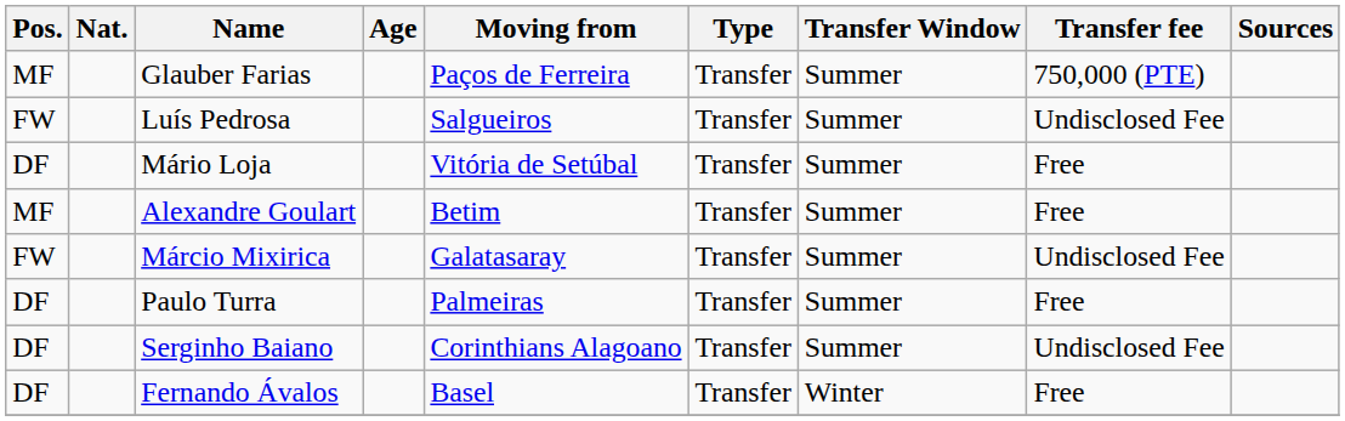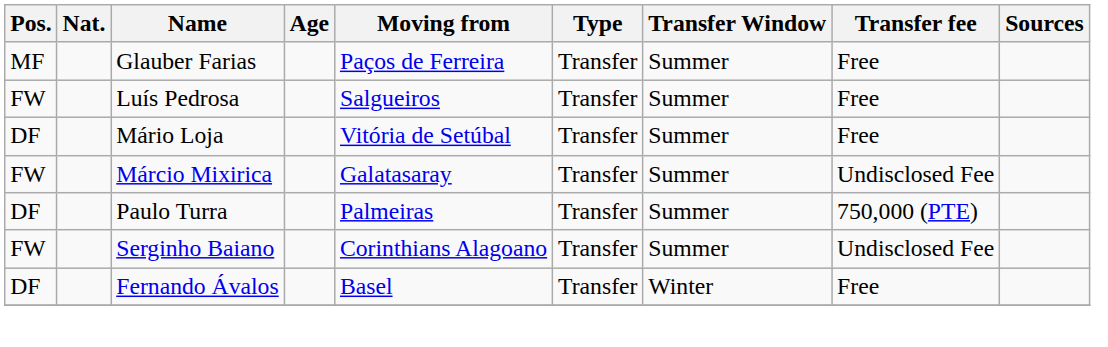Glauber Farias | Transfer fee: 750,000 (PTE) -> Free
Luís Pedrosa | Transfer fee: Undisclosed Fee -> Free
- row: MF | Alexandre Goulart | Betim | Transfer | Summer | Free
Paulo Turra | Transfer fee: Free -> 750,000 (PTE)
Serginho Baiano | Pos.: DF -> FW
